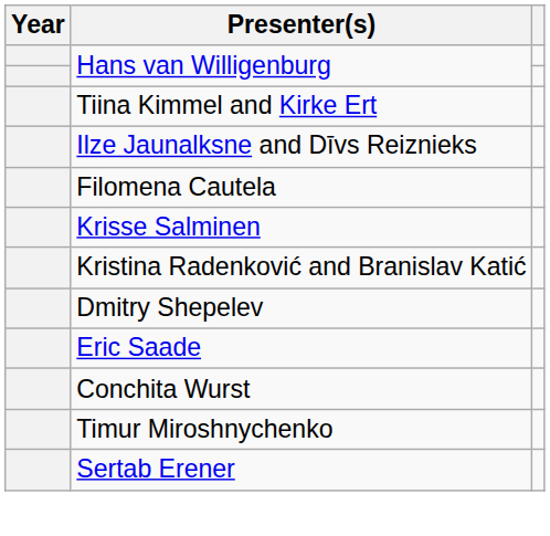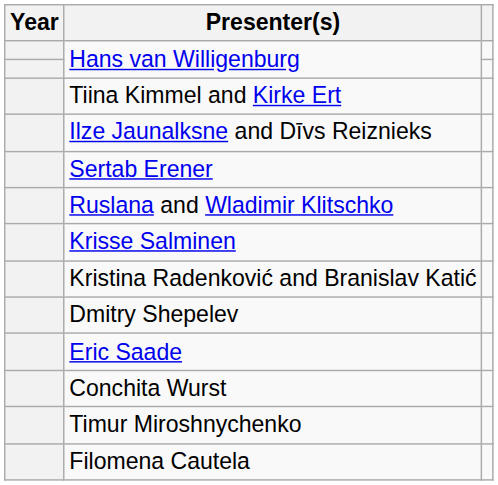rows swapped: Sertab Erener <-> Filomena Cautela
+ row: Ruslana and Wladimir Klitschko
